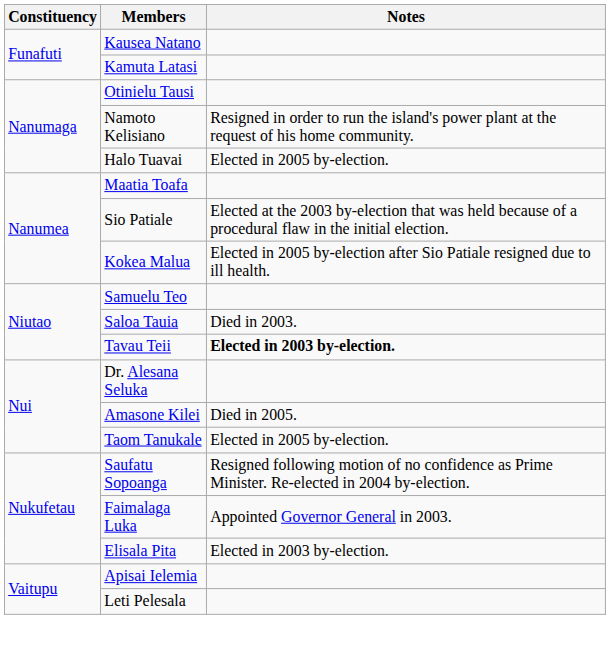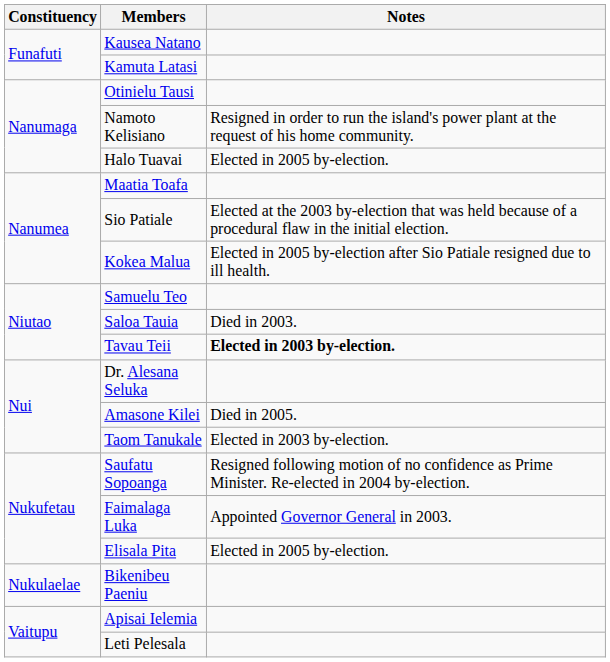Taom Tanukale | Notes: Elected in 2005 by-election. -> Elected in 2003 by-election.
Elisala Pita | Notes: Elected in 2003 by-election. -> Elected in 2005 by-election.
+ row: Nukulaelae | Bikenibeu Paeniu
